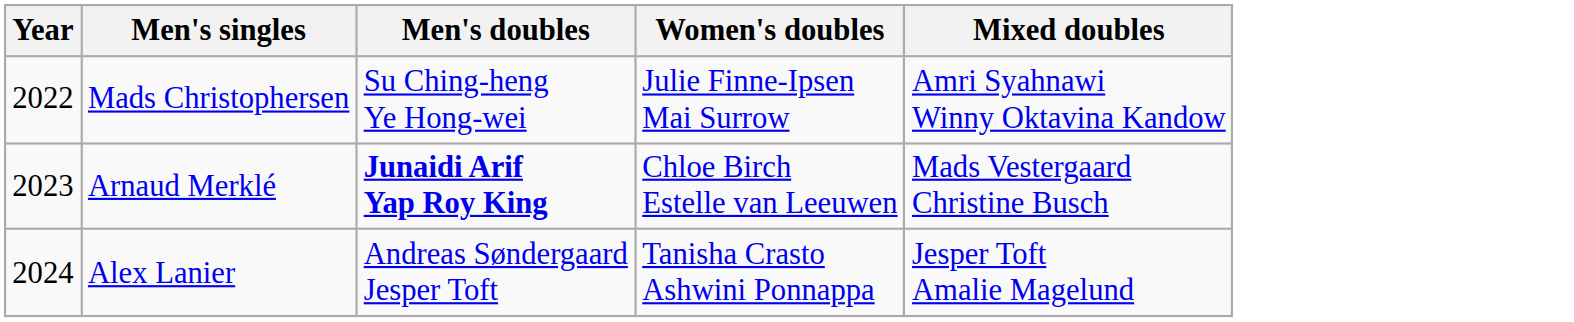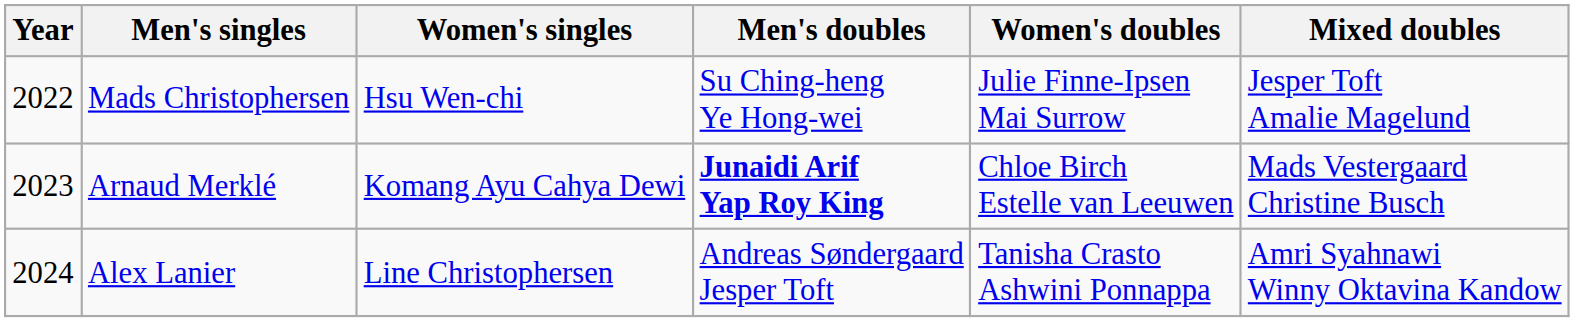+ column: Women's singles | Hsu Wen-chi | Komang Ayu Cahya Dewi | Line Christophersen
Mads Christophersen | Mixed doubles: Amri Syahnawi Winny Oktavina Kandow -> Jesper Toft Amalie Magelund
Alex Lanier | Mixed doubles: Jesper Toft Amalie Magelund -> Amri Syahnawi Winny Oktavina Kandow
